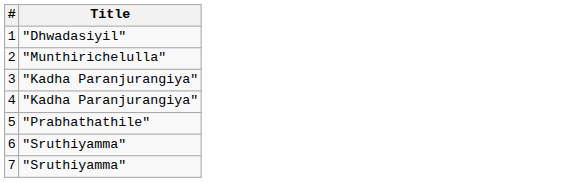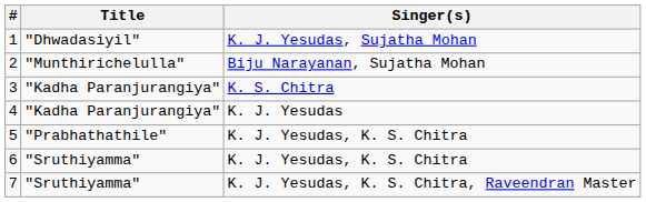+ column: Singer(s) | K. J. Yesudas, Sujatha Mohan | Biju Narayanan, Sujatha Mohan | K. S. Chitra | K. J. Yesudas | K. J. Yesudas, K. S. Chitra | K. J. Yesudas, K. S. Chitra | K. J. Yesudas, K. S. Chitra, Raveendran Master
